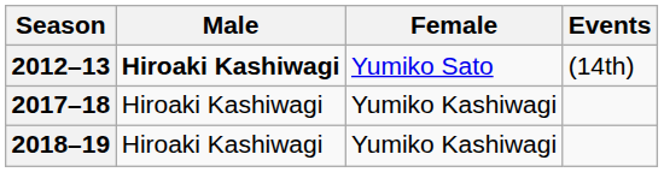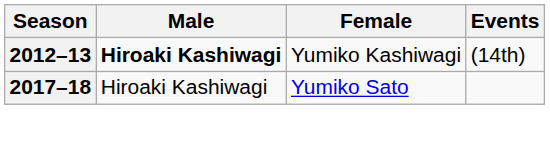2012–13 | Female: Yumiko Sato -> Yumiko Kashiwagi
2017–18 | Female: Yumiko Kashiwagi -> Yumiko Sato
- row: 2018–19 | Hiroaki Kashiwagi | Yumiko Kashiwagi
